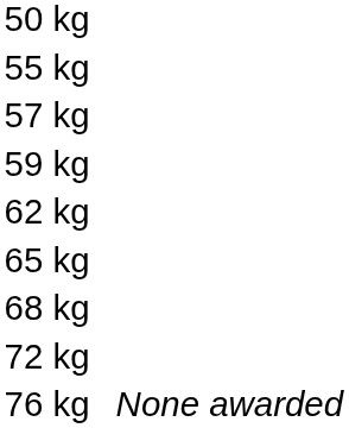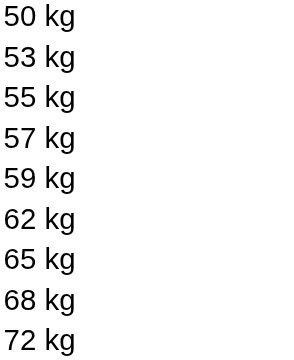+ row: 53 kg
- row: 76 kg | None awarded
